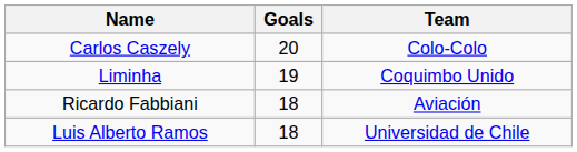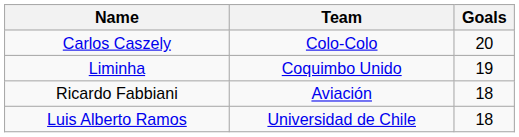columns swapped: Team <-> Goals
